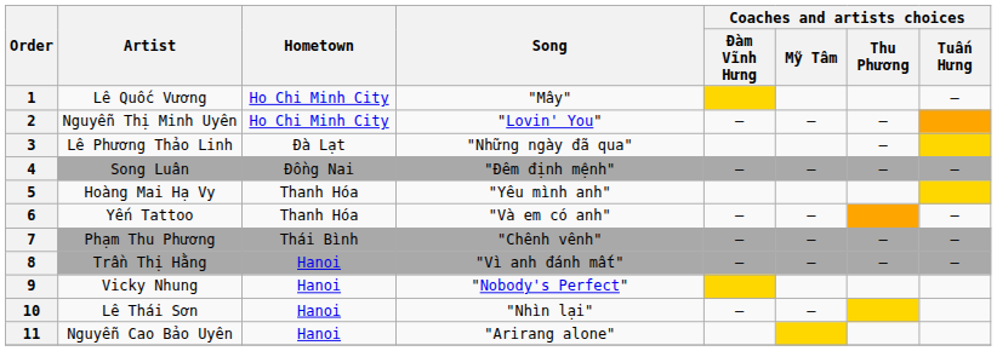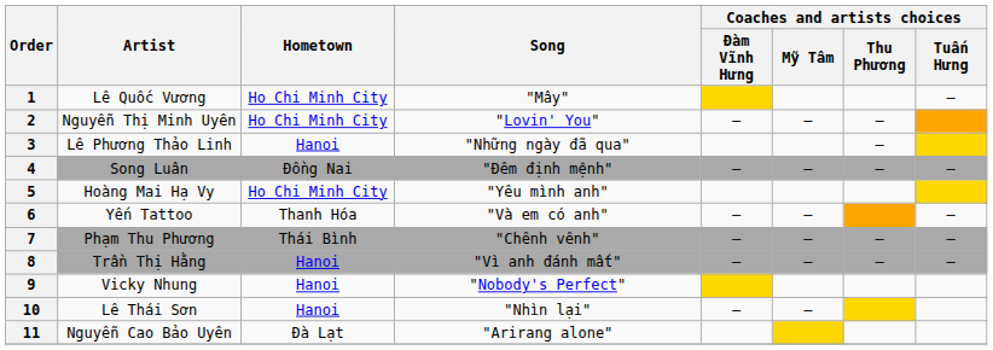3 | Hometown: Đà Lạt -> Hanoi
5 | Hometown: Thanh Hóa -> Ho Chi Minh City
11 | Hometown: Hanoi -> Đà Lạt
